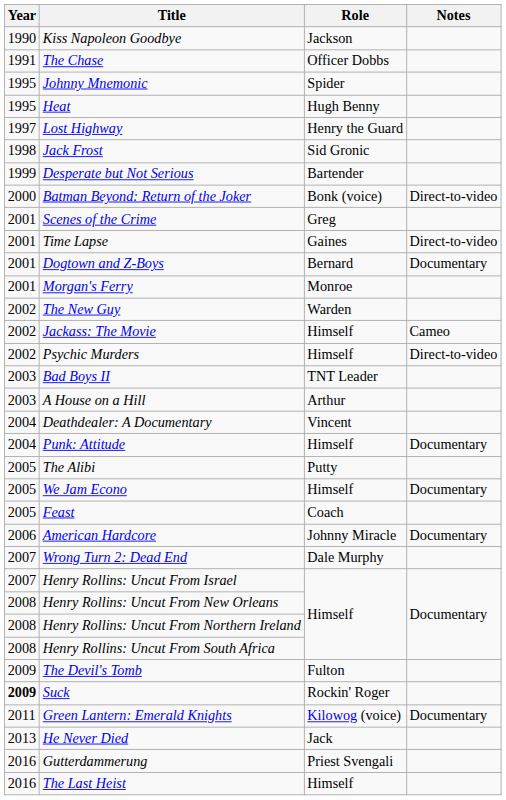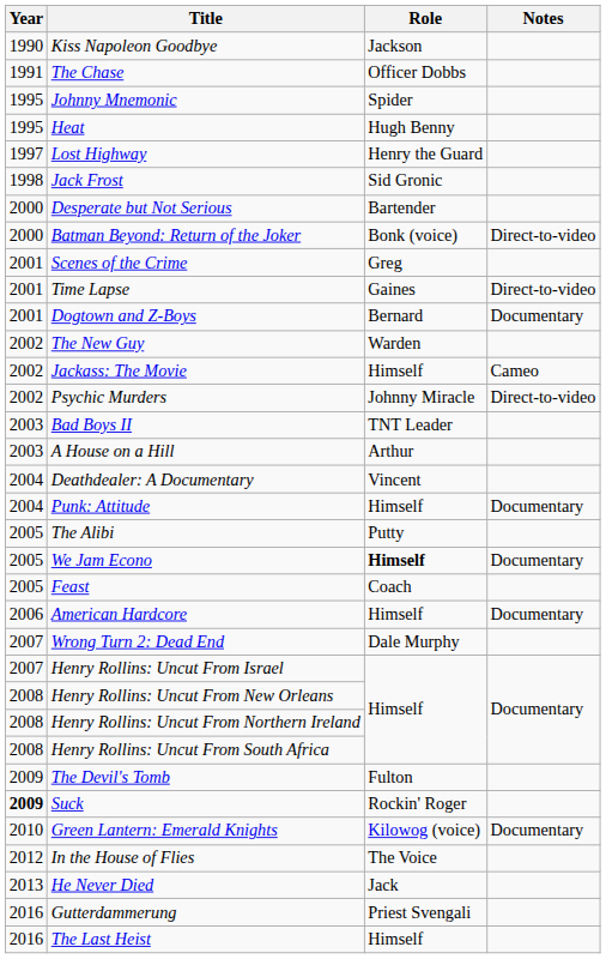Desperate but Not Serious | Year: 1999 -> 2000
- row: 2001 | Morgan's Ferry | Monroe
Psychic Murders | Role: Himself -> Johnny Miracle
We Jam Econo | Role: normal -> bold
American Hardcore | Role: Johnny Miracle -> Himself
Green Lantern: Emerald Knights | Year: 2011 -> 2010
+ row: 2012 | In the House of Flies | The Voice
